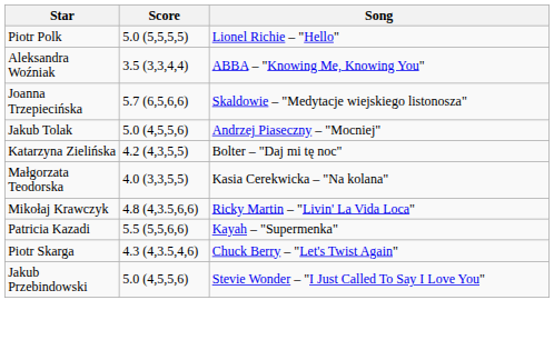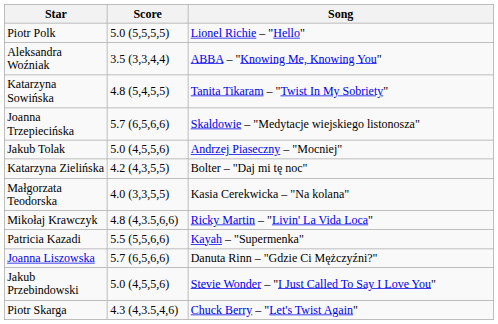+ row: Katarzyna Sowińska | 4.8 (5,4,5,5) | Tanita Tikaram – "Twist In My Sobriety"
+ row: Joanna Liszowska | 5.7 (6,5,6,6) | Danuta Rinn – "Gdzie Ci Mężczyźni?"
rows swapped: Piotr Skarga <-> Jakub Przebindowski
